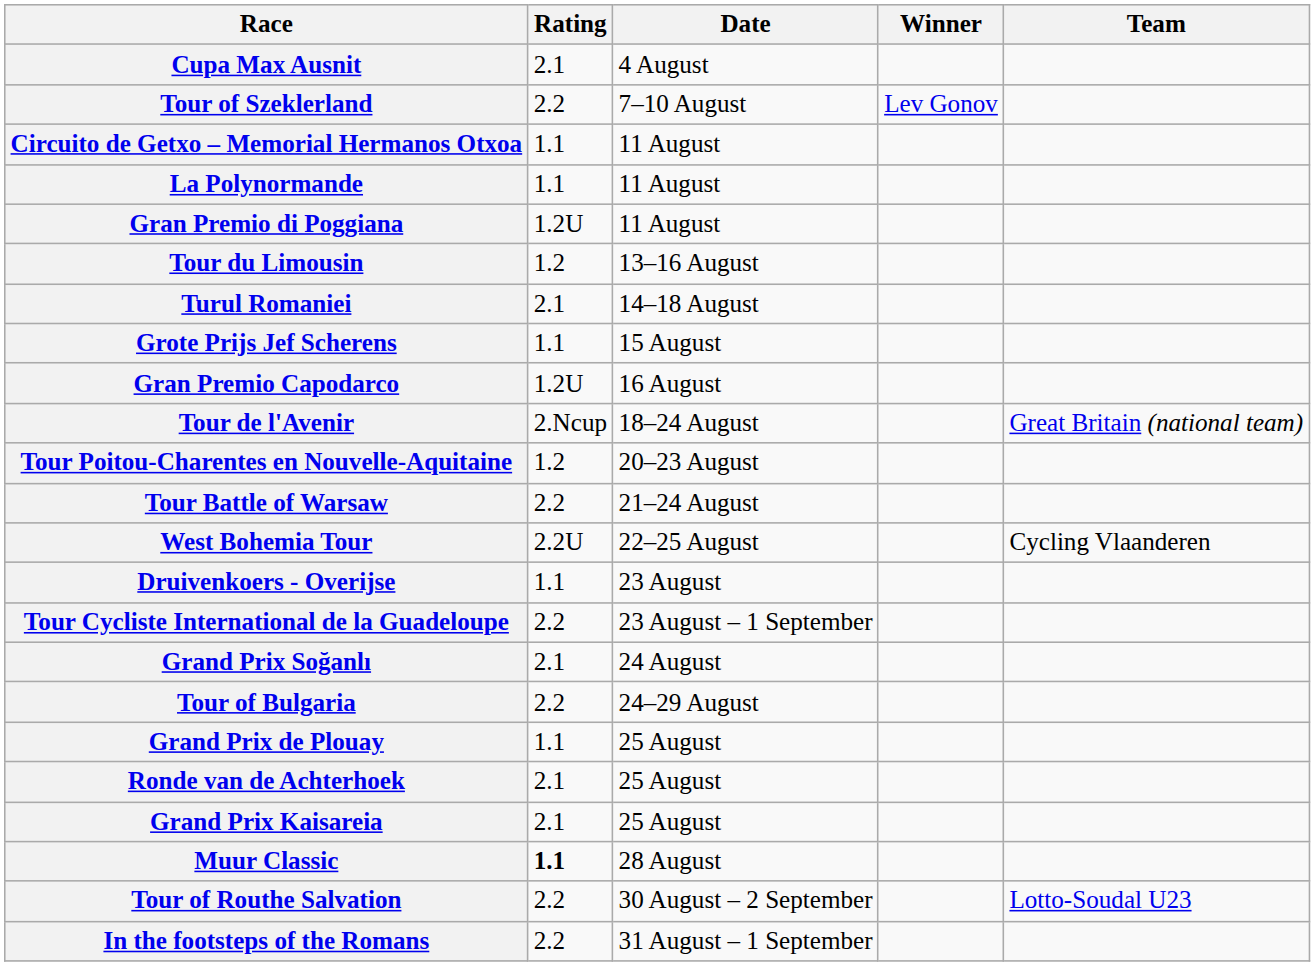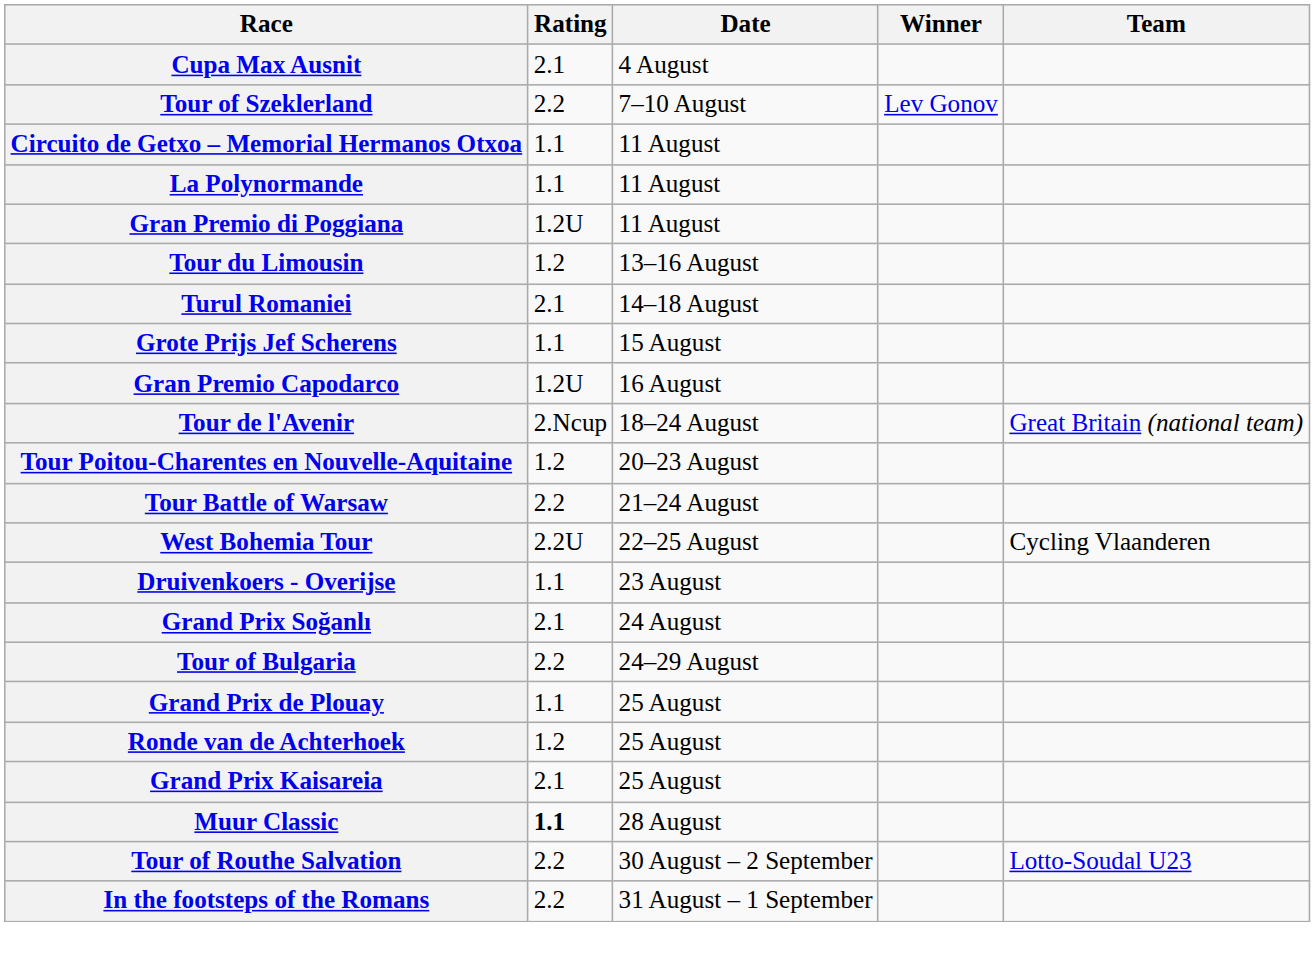- row: Tour Cycliste International de la Guadeloupe | 2.2 | 23 August – 1 September
Ronde van de Achterhoek | Rating: 2.1 -> 1.2
